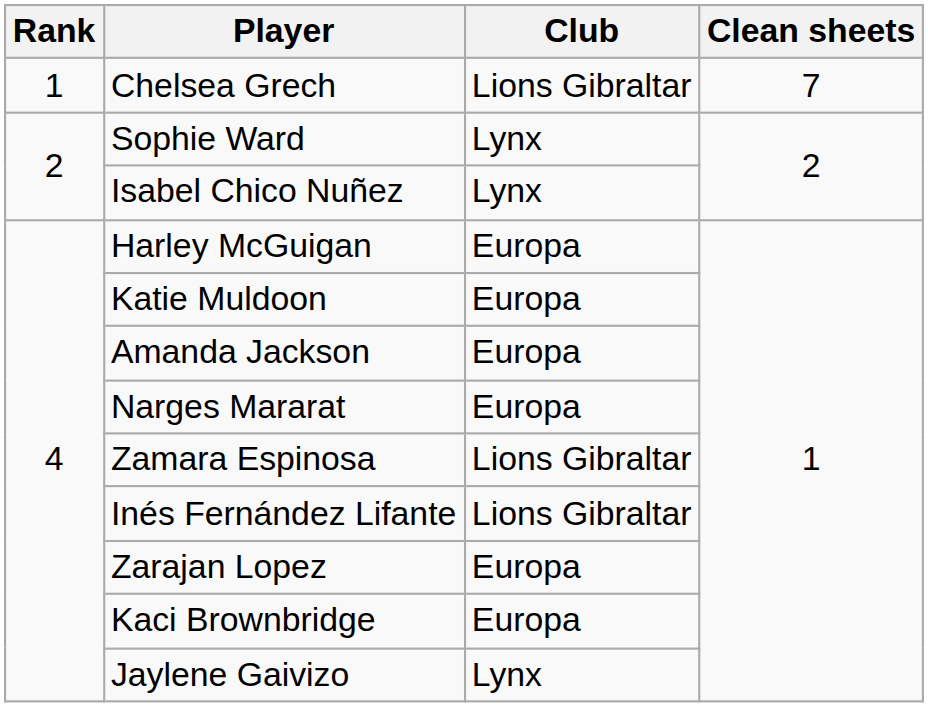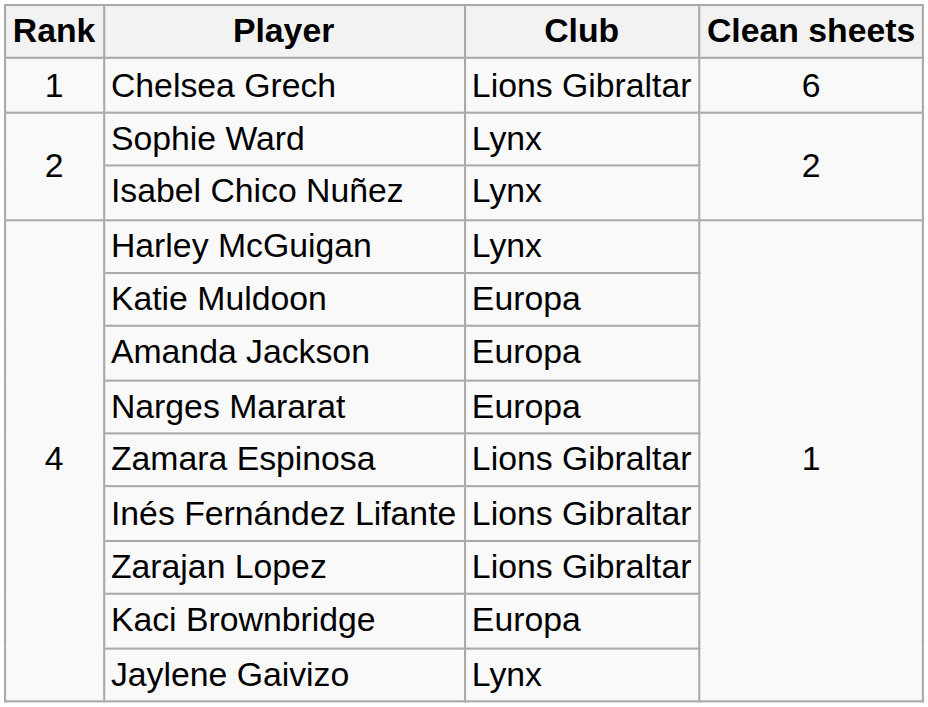Chelsea Grech | Clean sheets: 7 -> 6
Harley McGuigan | Club: Europa -> Lynx
Zarajan Lopez | Club: Europa -> Lions Gibraltar
